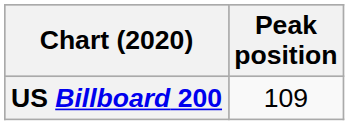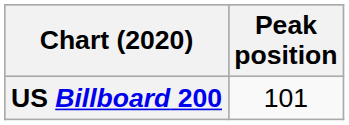US Billboard 200 | Peak position: 109 -> 101
